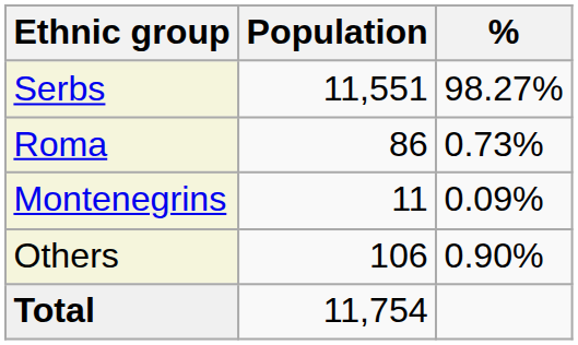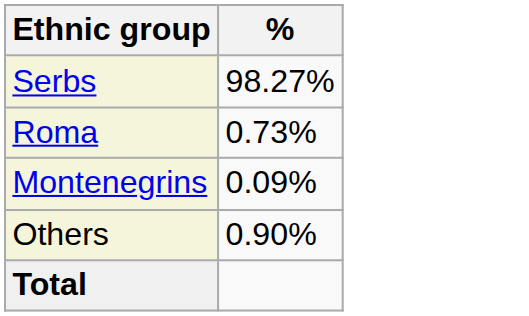- column: Population | 11,551 | 86 | 11 | 106 | 11,754
